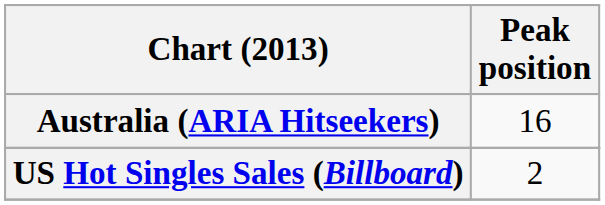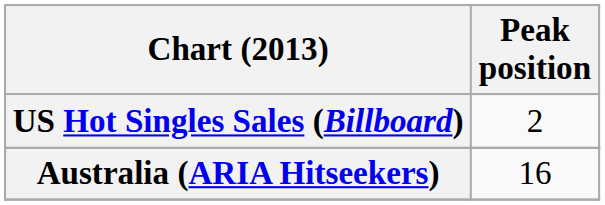rows swapped: Australia (ARIA Hitseekers) <-> US Hot Singles Sales (Billboard)
